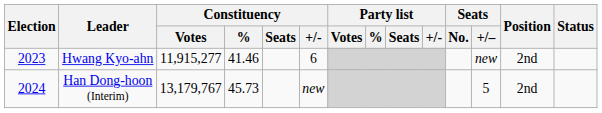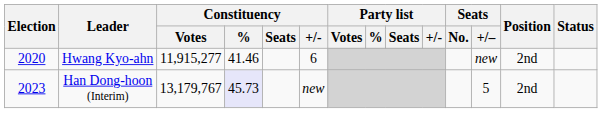Hwang Kyo-ahn | Election: 2023 -> 2020
Han Dong-hoon (Interim) | Election: 2024 -> 2023
Han Dong-hoon (Interim) | Constituency / %: no background -> lavender background
